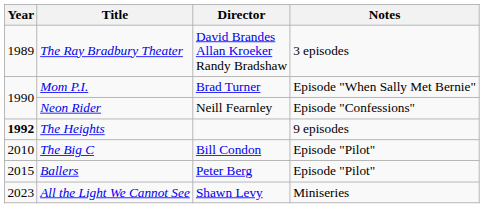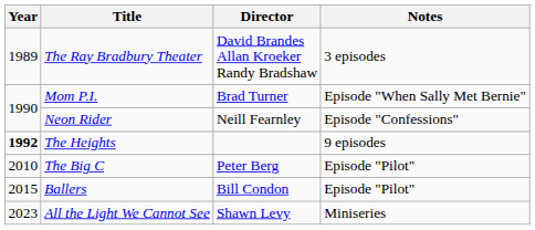The Big C | Director: Bill Condon -> Peter Berg
Ballers | Director: Peter Berg -> Bill Condon
